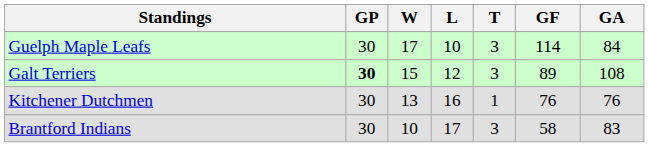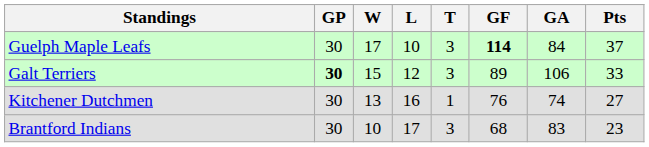+ column: Pts | 37 | 33 | 27 | 23
Guelph Maple Leafs | GF: normal -> bold
Galt Terriers | GA: 108 -> 106
Kitchener Dutchmen | GA: 76 -> 74
Brantford Indians | GF: 58 -> 68
